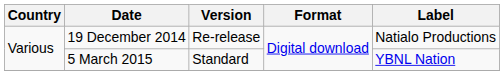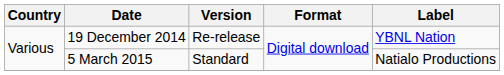19 December 2014 | Label: Natialo Productions -> YBNL Nation
5 March 2015 | Label: YBNL Nation -> Natialo Productions
